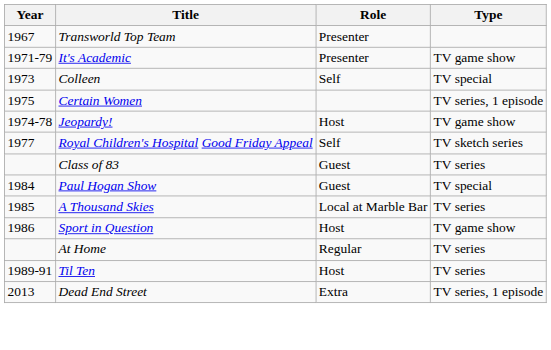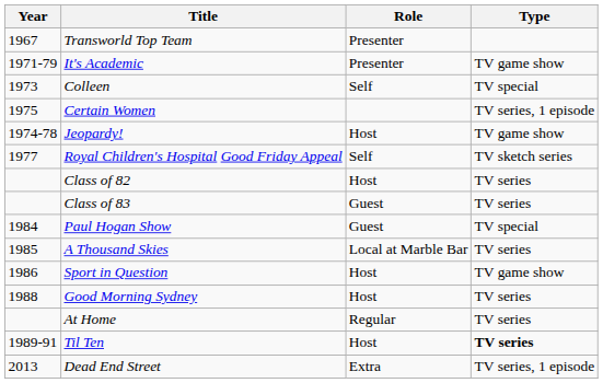+ row: Class of 82 | Host | TV series
+ row: 1988 | Good Morning Sydney | Host | TV series
Til Ten | Type: normal -> bold
